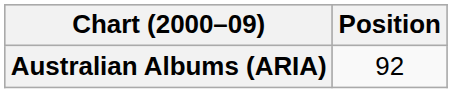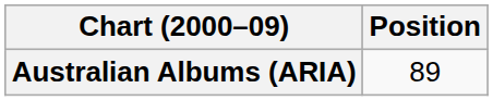Australian Albums (ARIA) | Position: 92 -> 89
